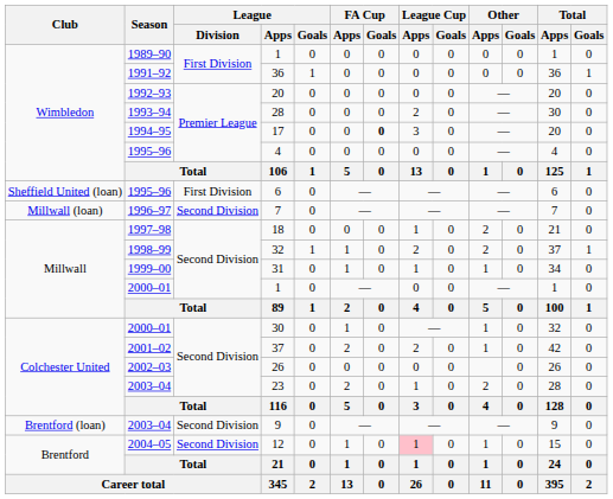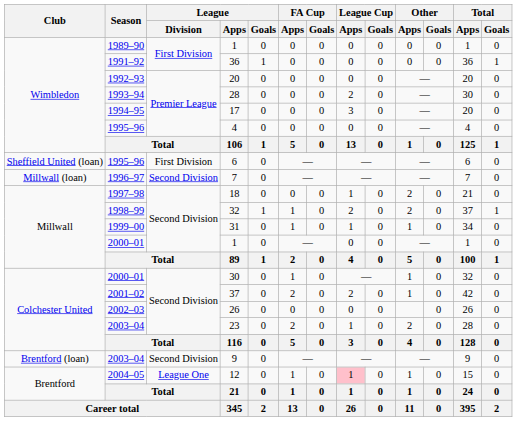17 | FA Cup / Goals: bold -> normal
12 | League / Division: Second Division -> League One
